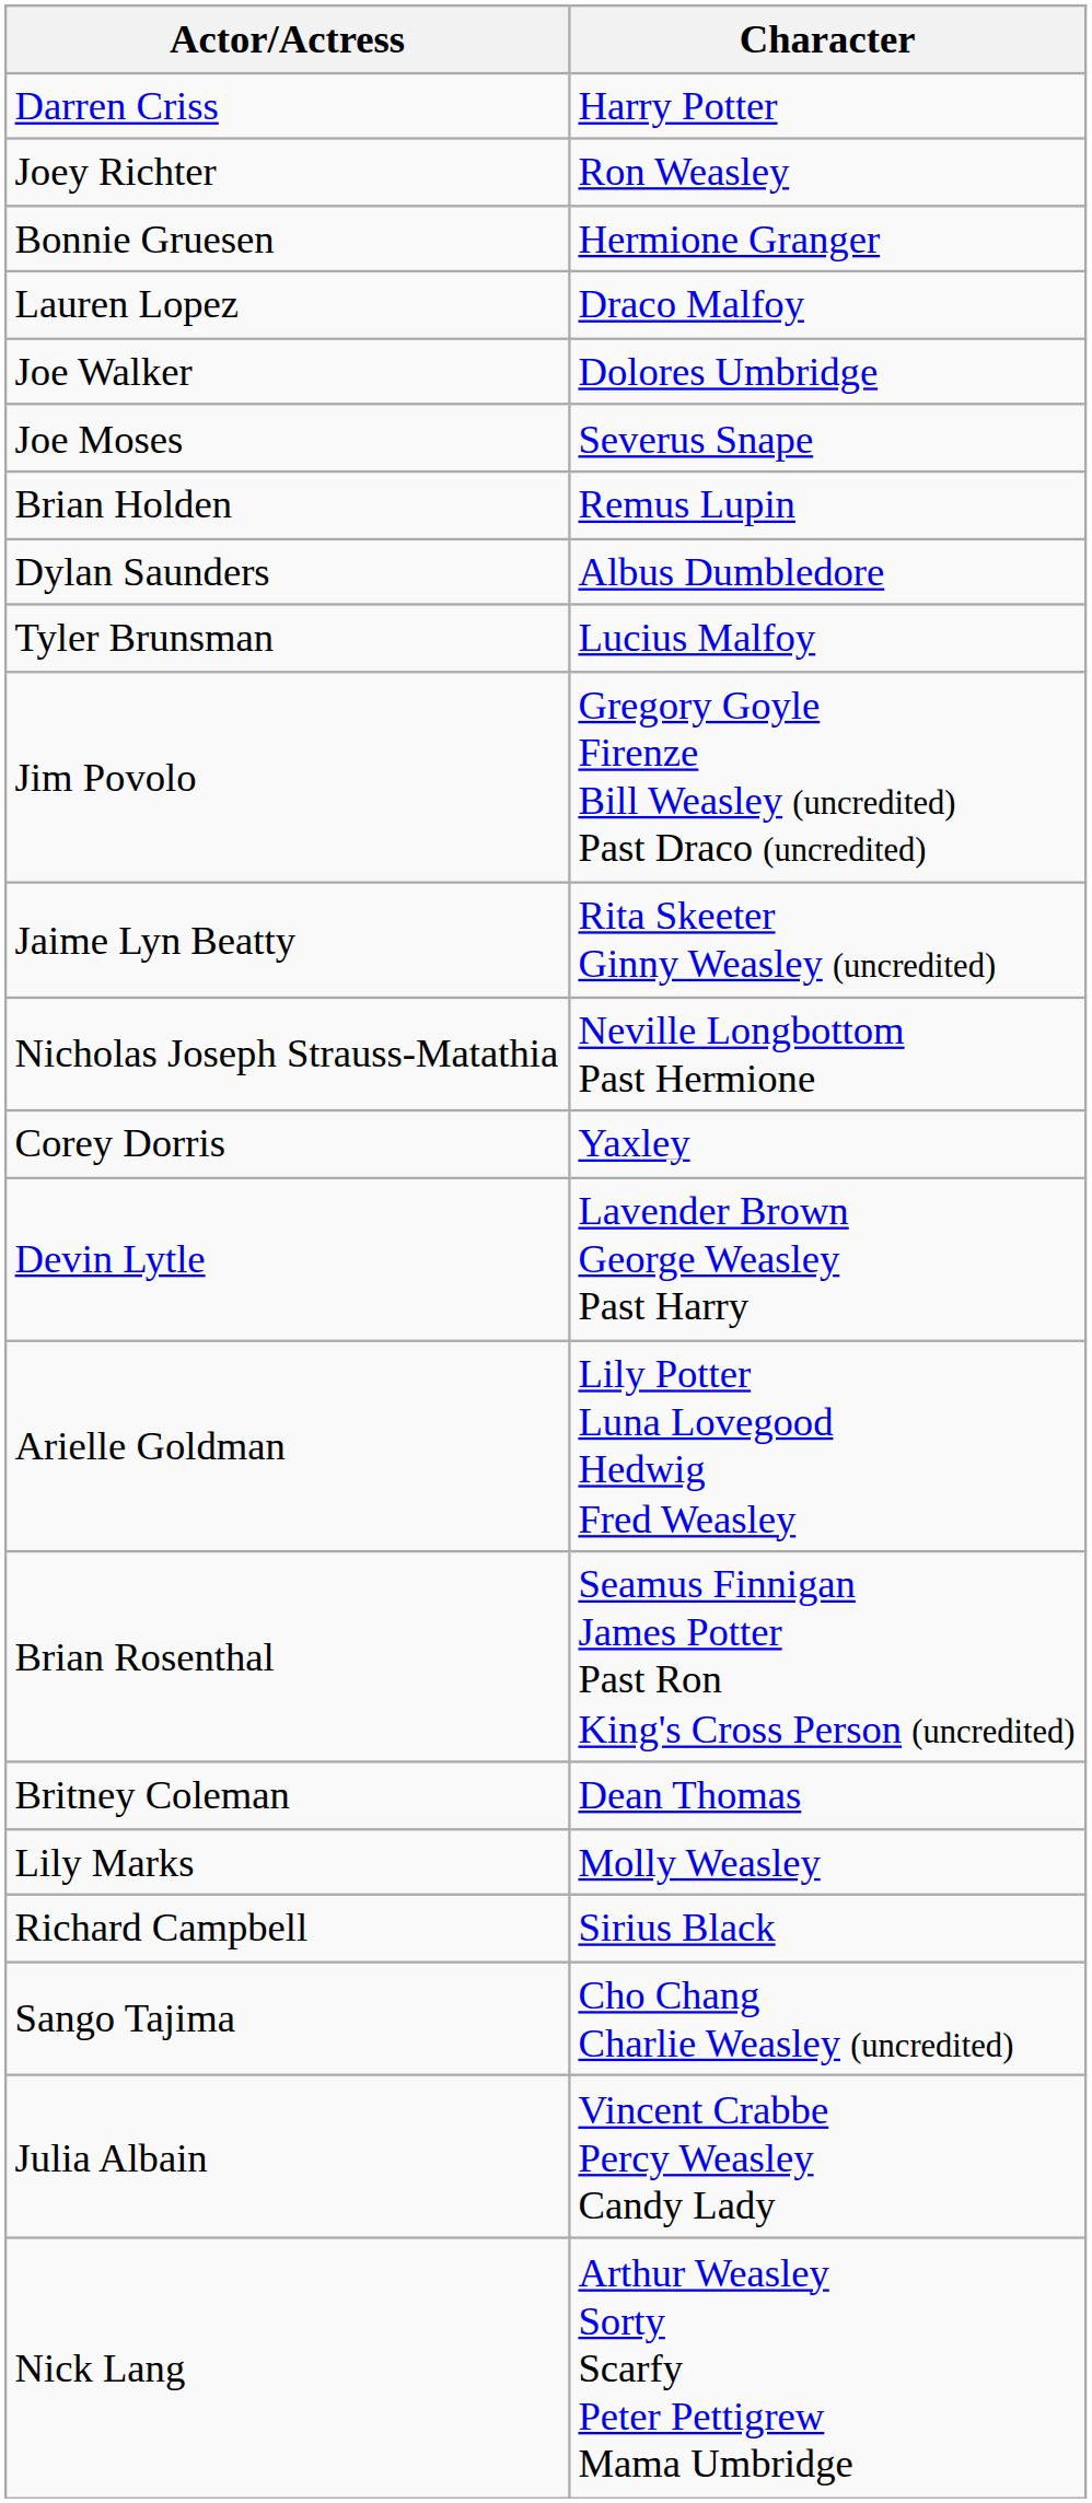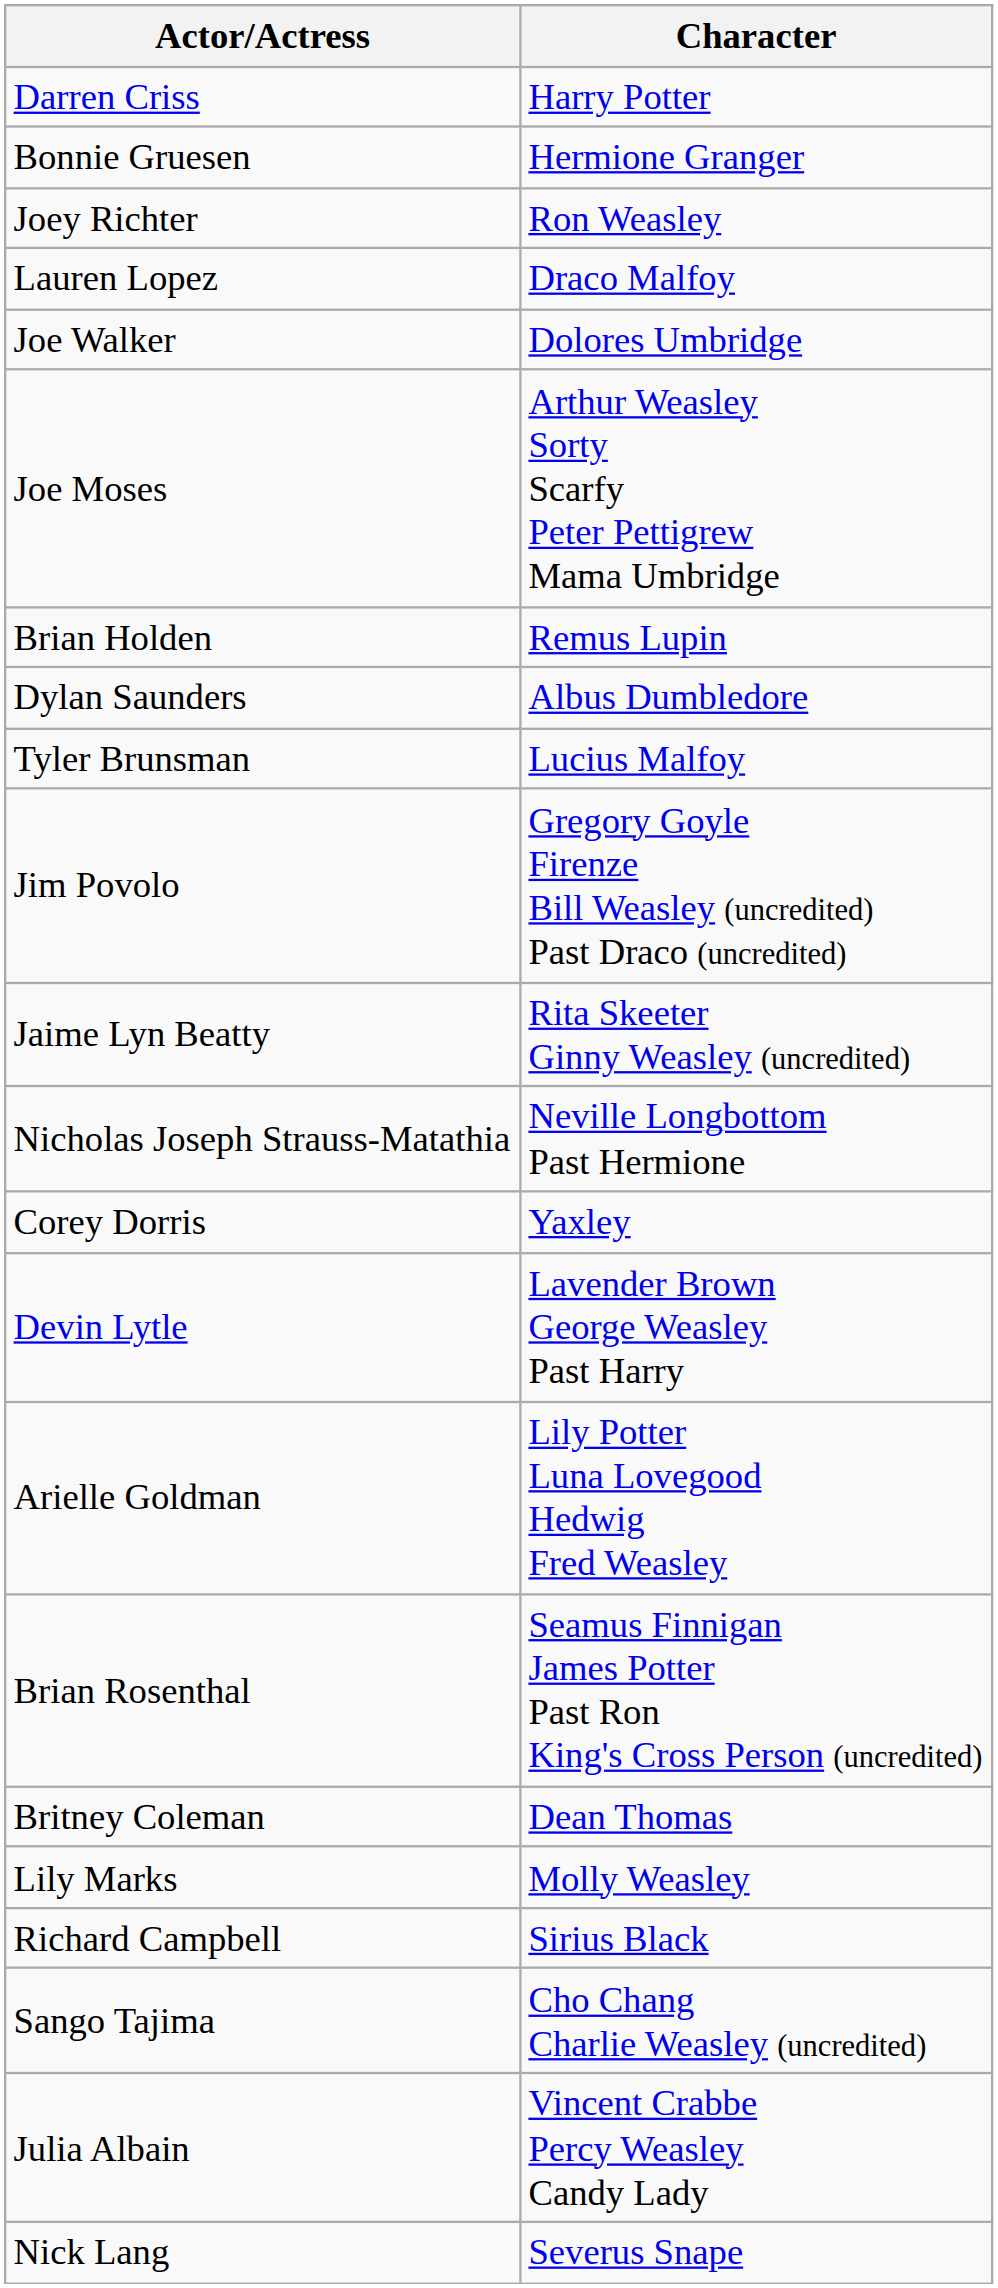rows swapped: Joey Richter <-> Bonnie Gruesen
Joe Moses | Character: Severus Snape -> Arthur Weasley Sorty Scarfy Peter Pettigrew Mama Umbridge
Nick Lang | Character: Arthur Weasley Sorty Scarfy Peter Pettigrew Mama Umbridge -> Severus Snape
